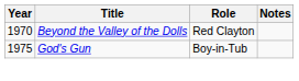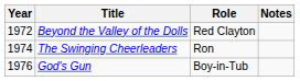Beyond the Valley of the Dolls | Year: 1970 -> 1972
+ row: 1974 | The Swinging Cheerleaders | Ron
God's Gun | Year: 1975 -> 1976
